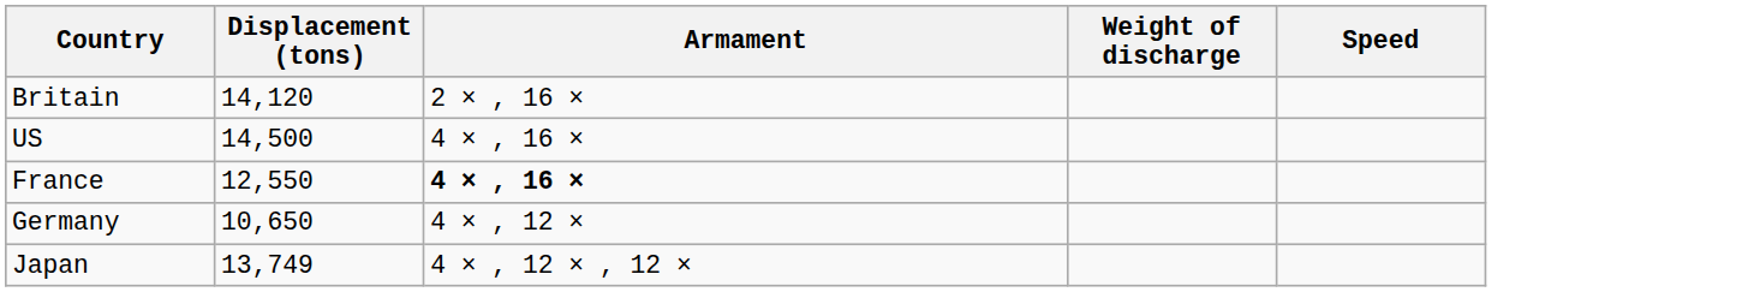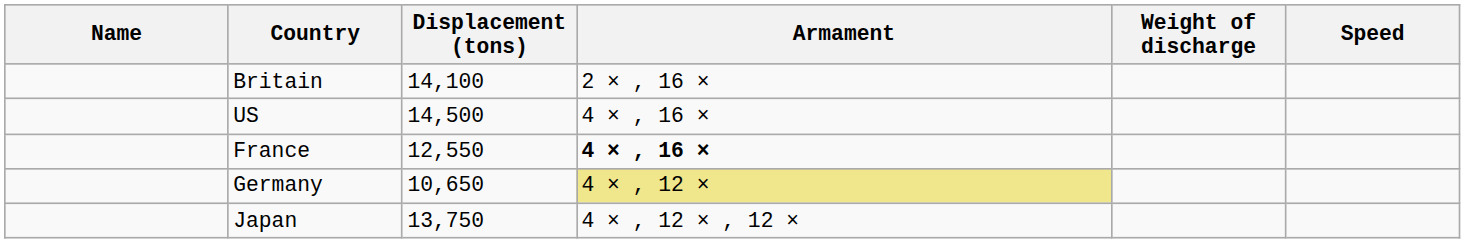+ column: Name
Britain | Displacement (tons): 14,120 -> 14,100
Germany | Armament: no background -> khaki background
Japan | Displacement (tons): 13,749 -> 13,750
